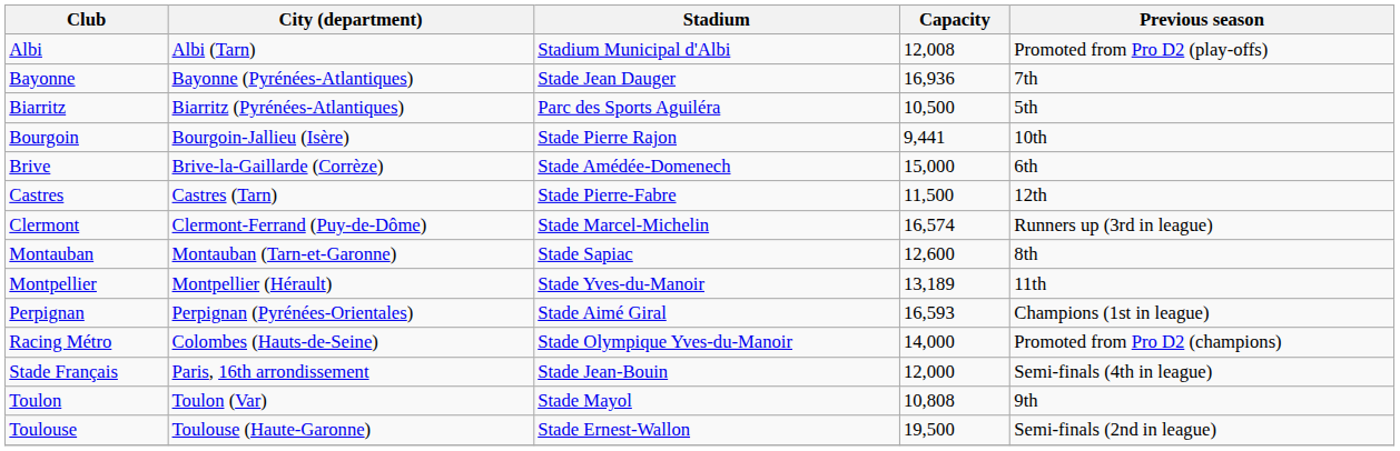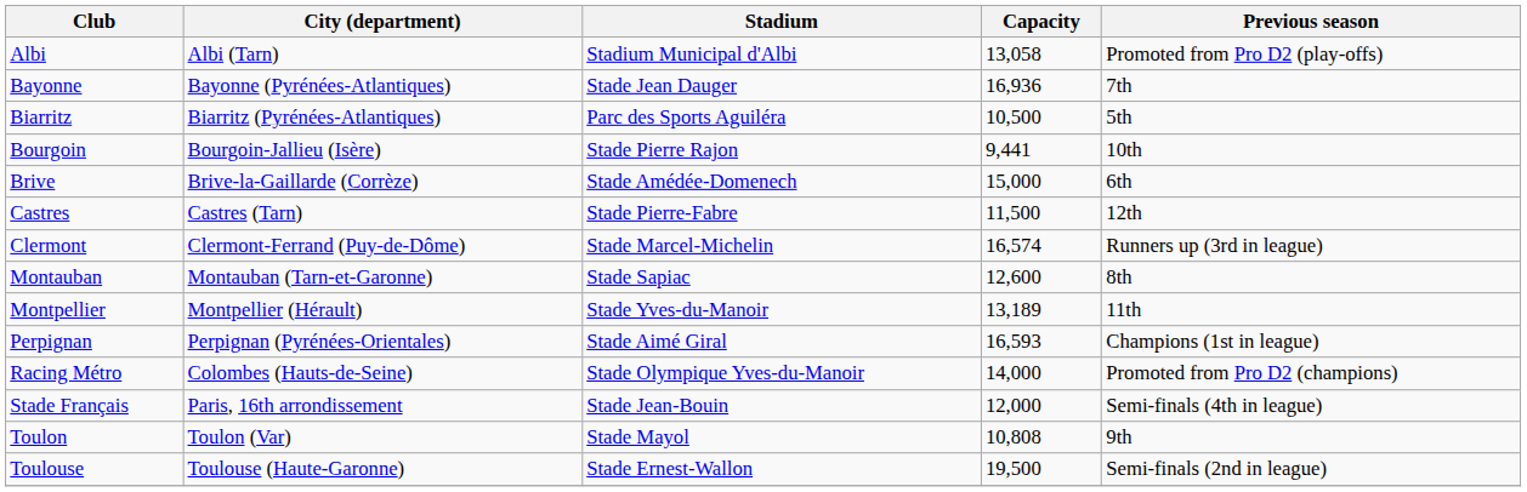Albi | Capacity: 12,008 -> 13,058
